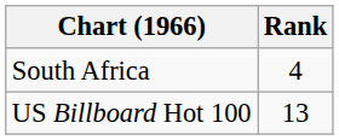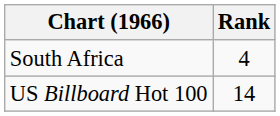US Billboard Hot 100 | Rank: 13 -> 14
